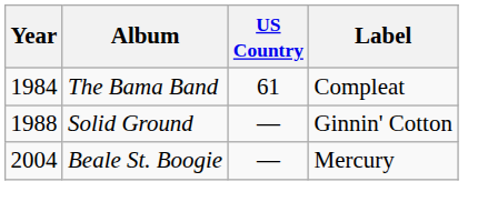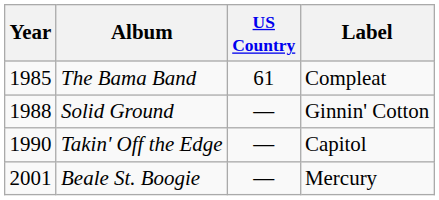The Bama Band | Year: 1984 -> 1985
+ row: 1990 | Takin' Off the Edge | — | Capitol
Beale St. Boogie | Year: 2004 -> 2001
